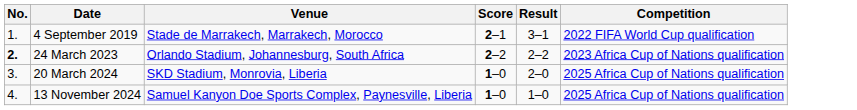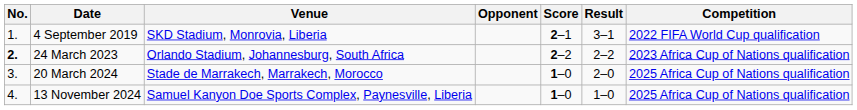+ column: Opponent
4 September 2019 | Venue: Stade de Marrakech, Marrakech, Morocco -> SKD Stadium, Monrovia, Liberia
20 March 2024 | Venue: SKD Stadium, Monrovia, Liberia -> Stade de Marrakech, Marrakech, Morocco
